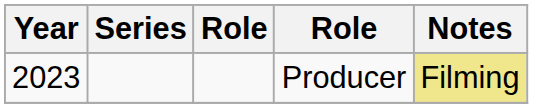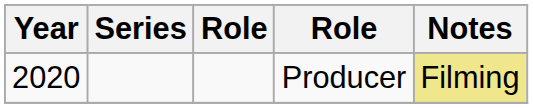Producer | Year: 2023 -> 2020
